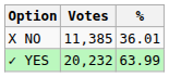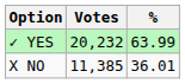rows swapped: ✓ YES <-> X NO
